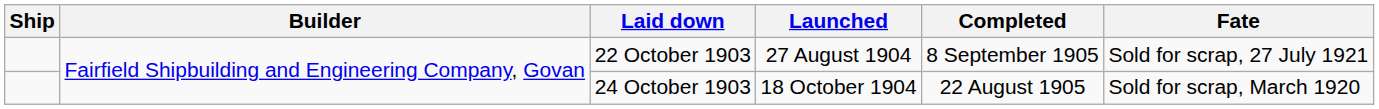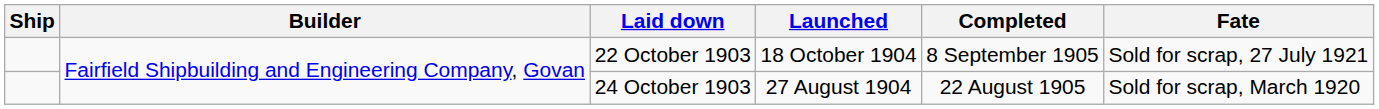22 October 1903 | Launched: 27 August 1904 -> 18 October 1904
24 October 1903 | Launched: 18 October 1904 -> 27 August 1904
